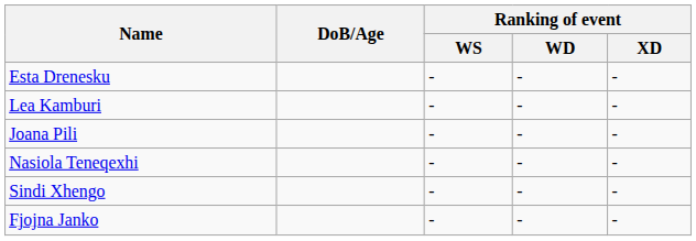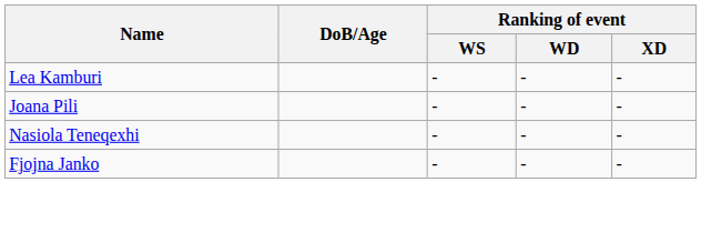- row: Esta Drenesku | - | - | -
- row: Sindi Xhengo | - | - | -
